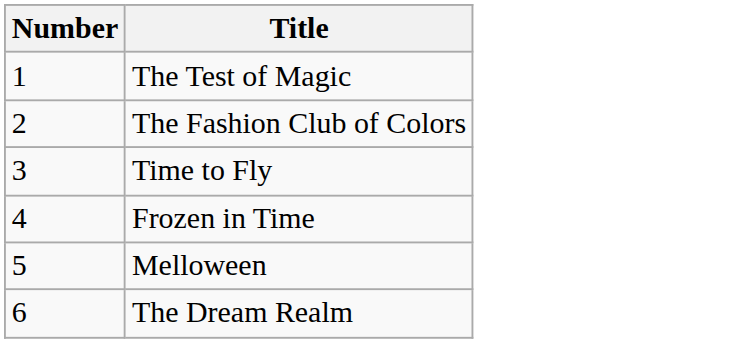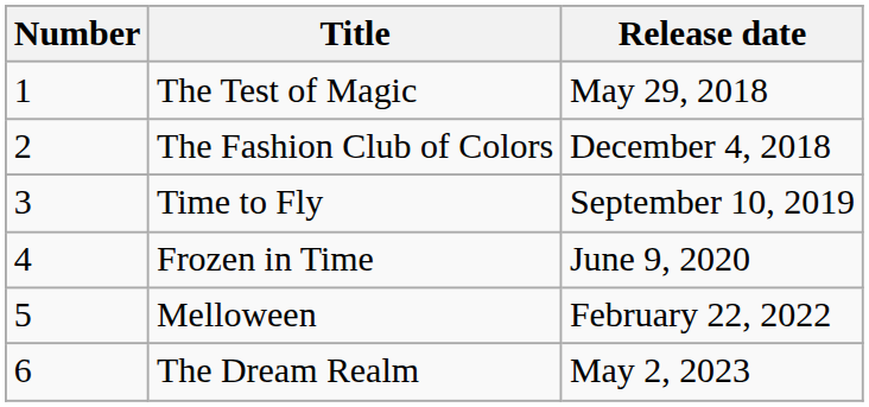+ column: Release date | May 29, 2018 | December 4, 2018 | September 10, 2019 | June 9, 2020 | February 22, 2022 | May 2, 2023
